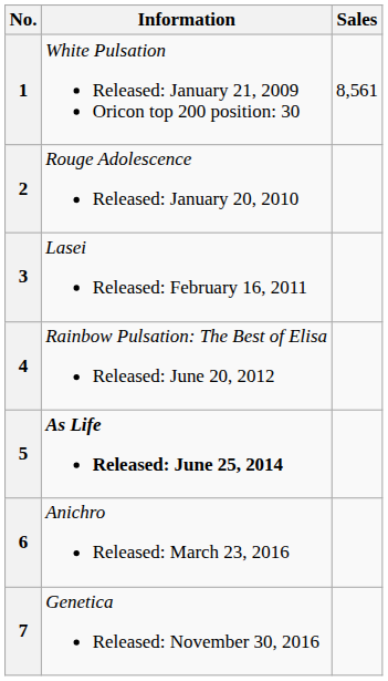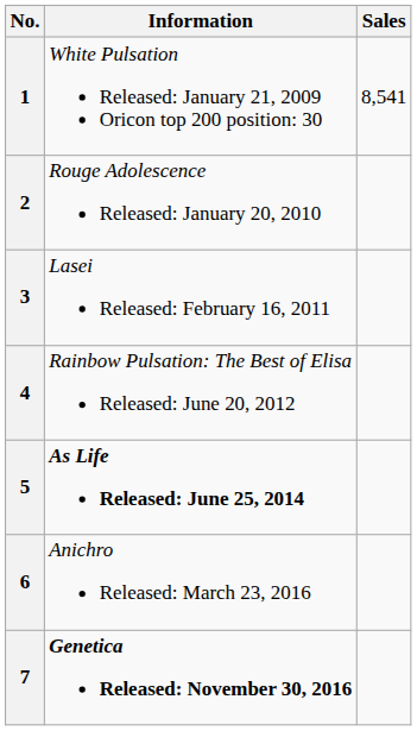1 | Sales: 8,561 -> 8,541
7 | Information: normal -> bold
